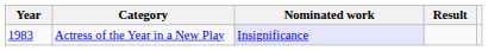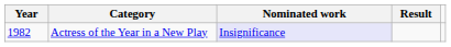Actress of the Year in a New Play | Year: 1983 -> 1982
